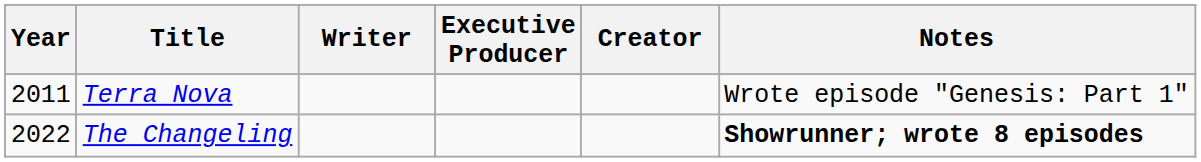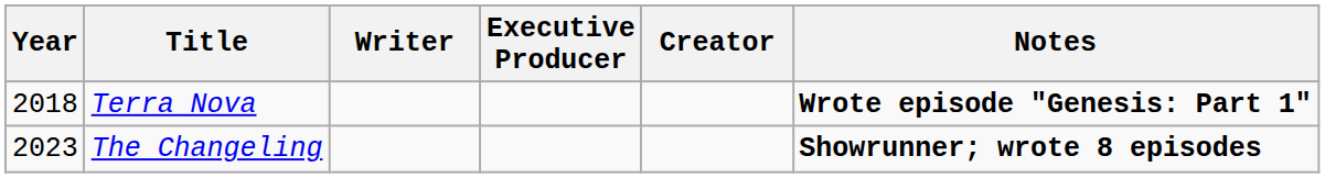Terra Nova | Year: 2011 -> 2018
Terra Nova | Notes: normal -> bold
The Changeling | Year: 2022 -> 2023
